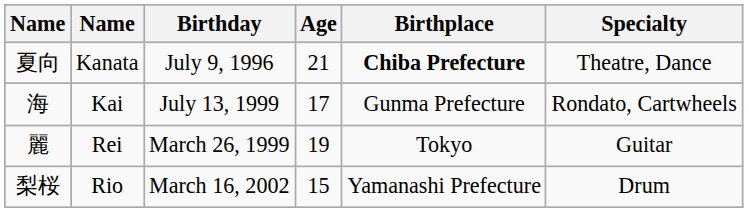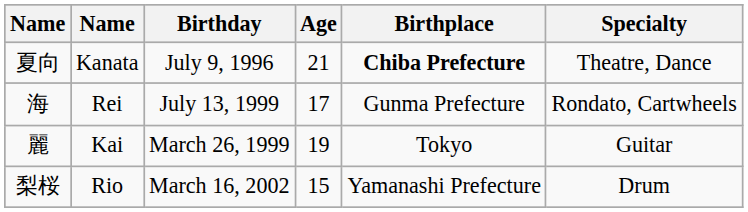海 | column 2: Kai -> Rei
麗 | column 2: Rei -> Kai
